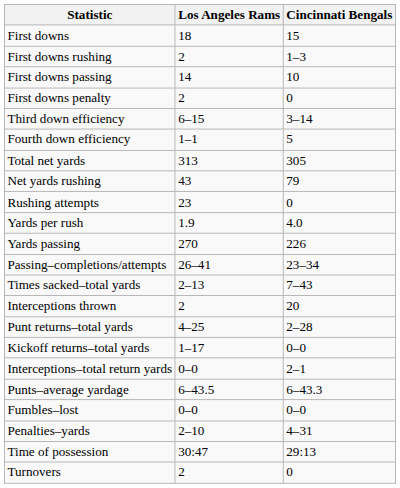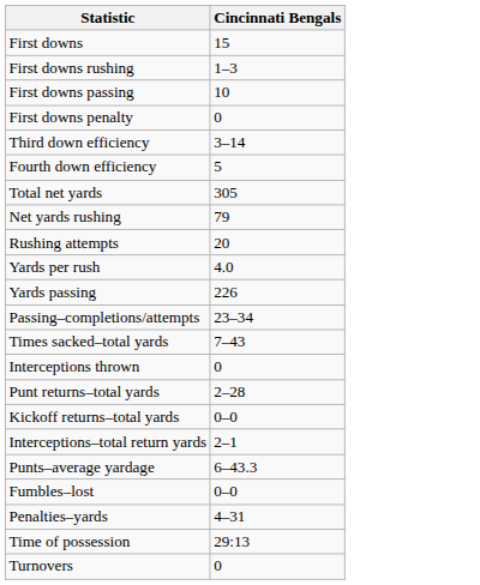- column: Los Angeles Rams | 18 | 2 | 14 | 2 | 6–15 | 1–1 | 313 | 43 | 23 | 1.9 | 270 | 26–41 | 2–13 | 2 | 4–25 | 1–17 | 0–0 | 6–43.5 | 0–0 | 2–10 | 30:47 | 2
Rushing attempts | Cincinnati Bengals: 0 -> 20
Interceptions thrown | Cincinnati Bengals: 20 -> 0
